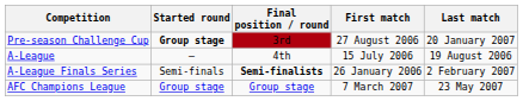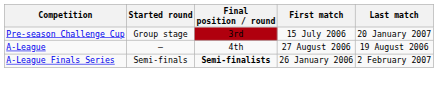Pre-season Challenge Cup | Started round: bold -> normal
Pre-season Challenge Cup | First match: 27 August 2006 -> 15 July 2006
A-League | First match: 15 July 2006 -> 27 August 2006
- row: AFC Champions League | Group stage | Group stage | 7 March 2007 | 23 May 2007
